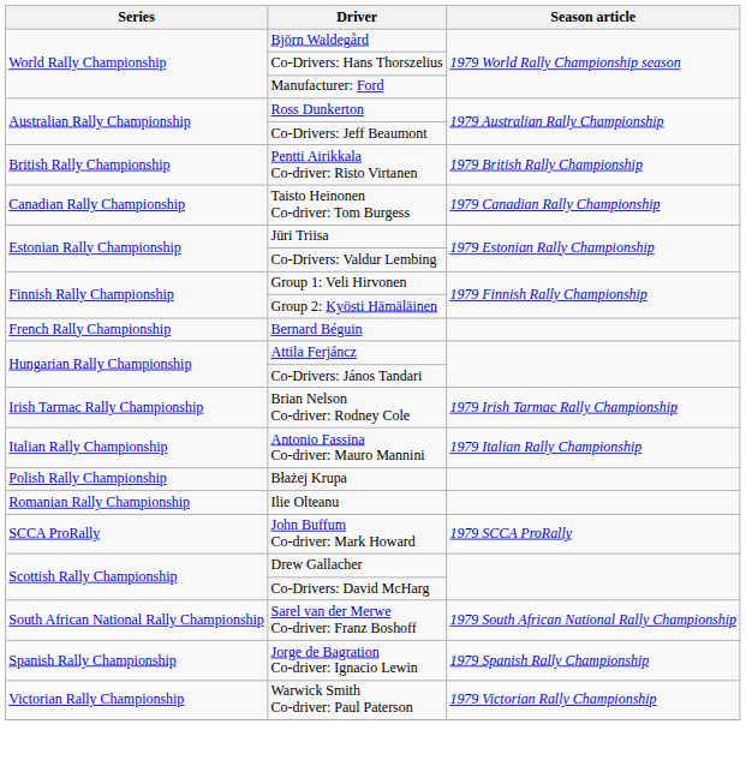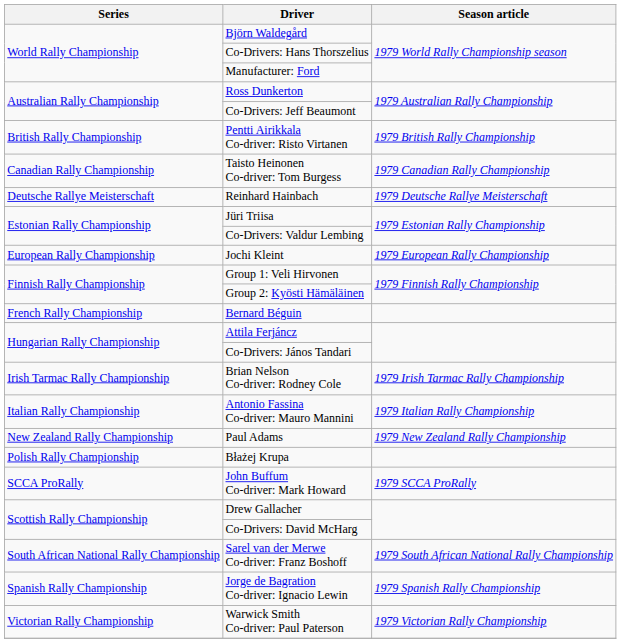+ row: Deutsche Rallye Meisterschaft | Reinhard Hainbach | 1979 Deutsche Rallye Meisterschaft
+ row: European Rally Championship | Jochi Kleint | 1979 European Rally Championship
+ row: New Zealand Rally Championship | Paul Adams | 1979 New Zealand Rally Championship
- row: Romanian Rally Championship | Ilie Olteanu
